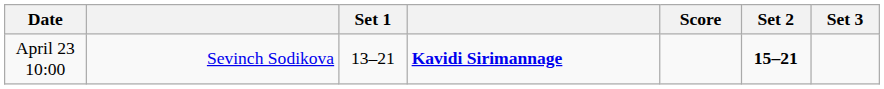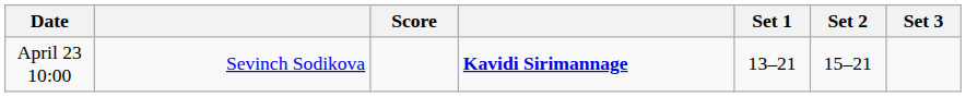columns swapped: Score <-> Set 1
April 23 10:00 | Set 2: bold -> normal
